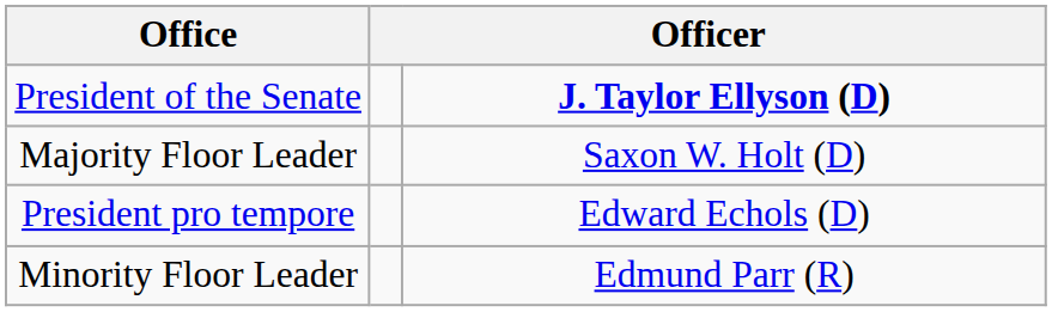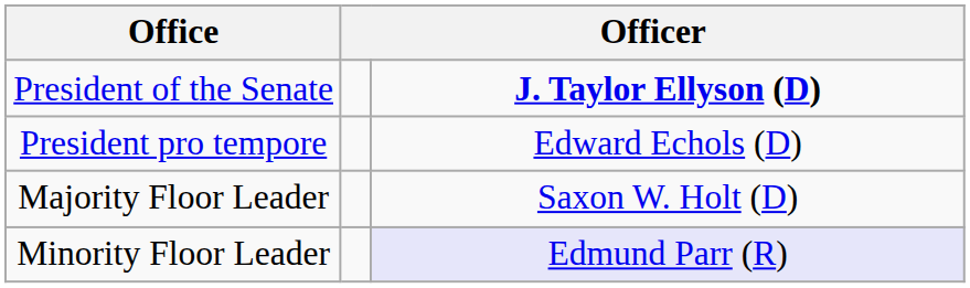rows swapped: President pro tempore <-> Majority Floor Leader
Minority Floor Leader | column 3: no background -> lavender background
